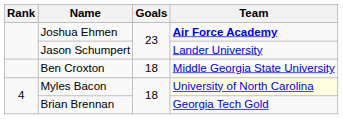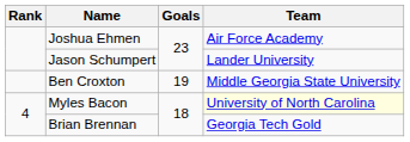Joshua Ehmen | Team: bold -> normal
Ben Croxton | Goals: 18 -> 19
